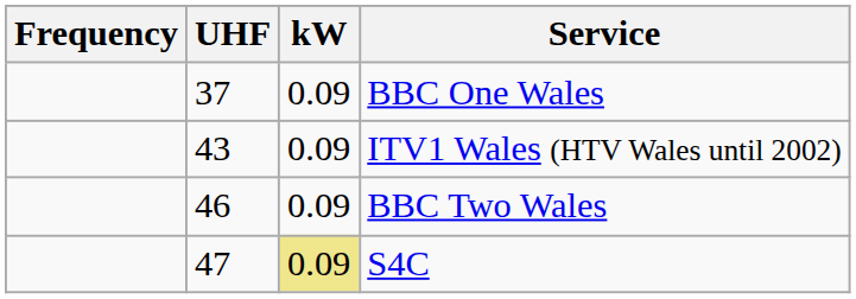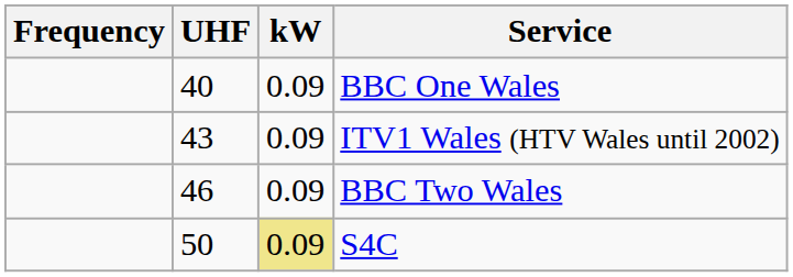BBC One Wales | UHF: 37 -> 40
S4C | UHF: 47 -> 50
